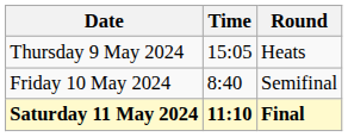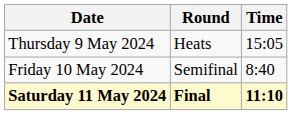columns swapped: Time <-> Round
